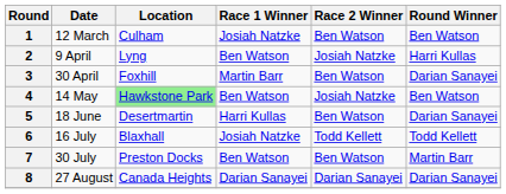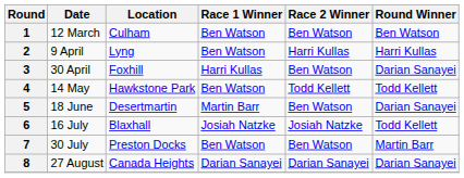1 | Race 1 Winner: Josiah Natzke -> Ben Watson
2 | Race 2 Winner: Josiah Natzke -> Harri Kullas
3 | Race 1 Winner: Martin Barr -> Harri Kullas
4 | Location: lightgreen background -> no background
4 | Race 2 Winner: Josiah Natzke -> Todd Kellett
4 | Round Winner: Ben Watson -> Todd Kellett
5 | Race 1 Winner: Harri Kullas -> Martin Barr
6 | Race 2 Winner: Todd Kellett -> Josiah Natzke
